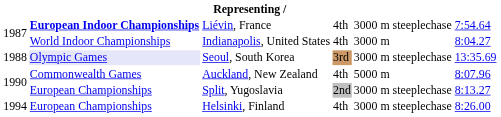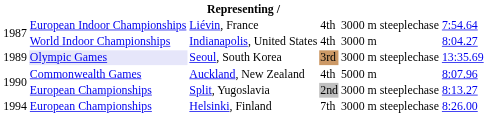Liévin, France | column 2: bold -> normal
Seoul, South Korea | column 1: 1988 -> 1989
Helsinki, Finland | column 4: 4th -> 7th
